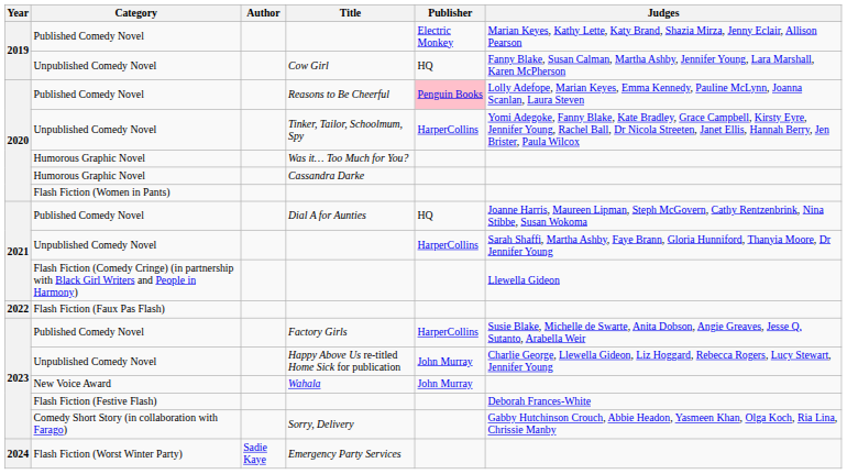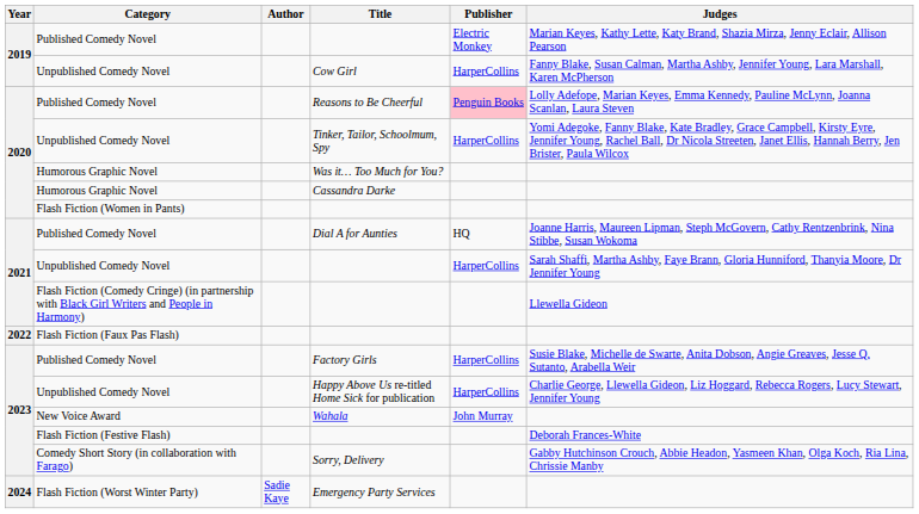Cow Girl | Publisher: HQ -> HarperCollins
Happy Above Us re-titled Home Sick for publication | Publisher: John Murray -> HarperCollins
